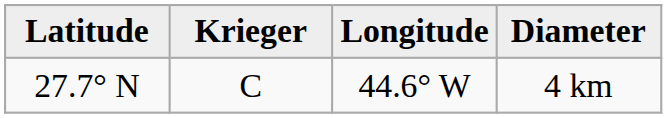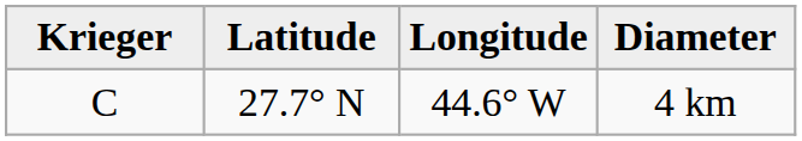columns swapped: Krieger <-> Latitude
